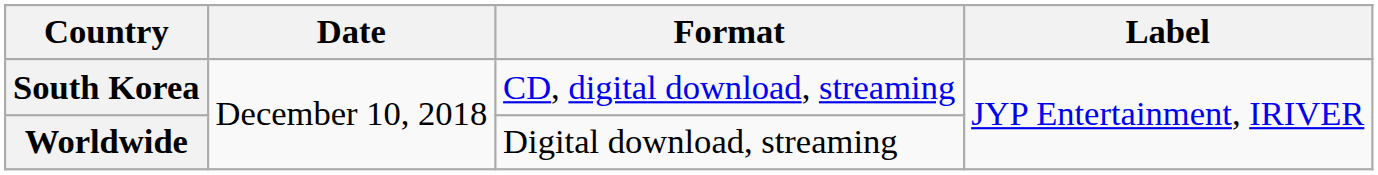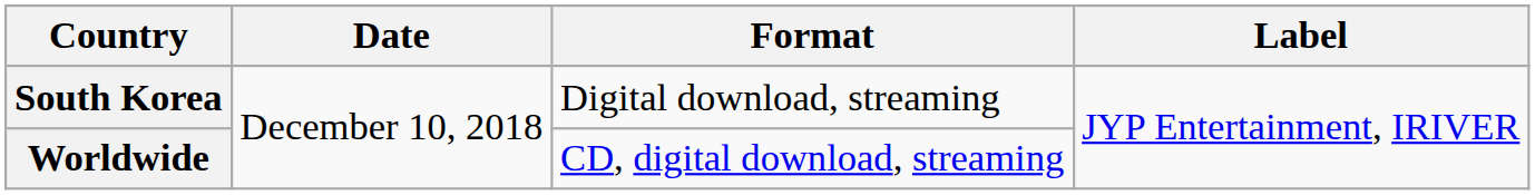South Korea | Format: CD, digital download, streaming -> Digital download, streaming
Worldwide | Format: Digital download, streaming -> CD, digital download, streaming
